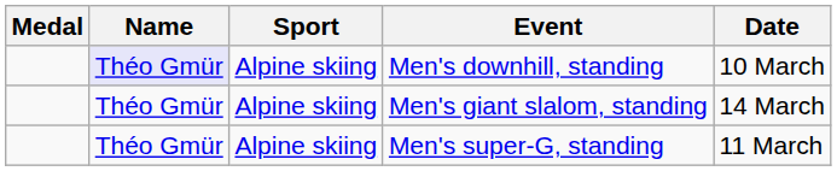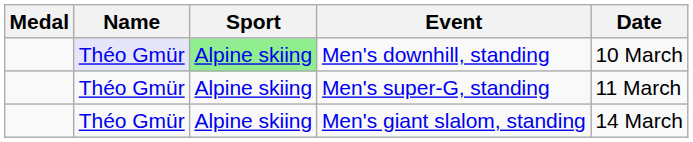Men's downhill, standing | Sport: no background -> lightgreen background
rows swapped: Men's super-G, standing <-> Men's giant slalom, standing
